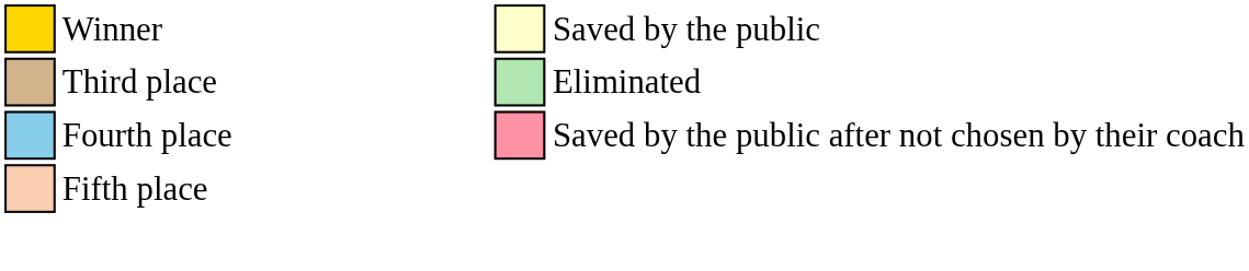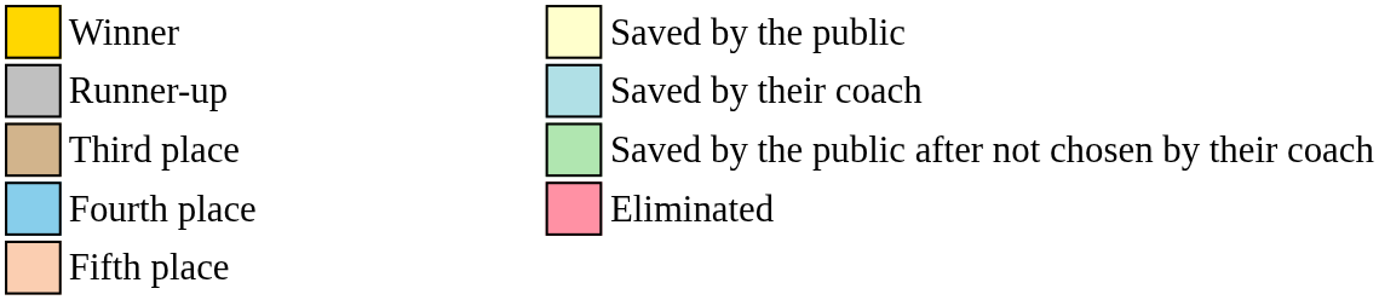+ row: Runner-up | Saved by their coach
Third place | column 9: Eliminated -> Saved by the public after not chosen by their coach
Fourth place | column 9: Saved by the public after not chosen by their coach -> Eliminated
